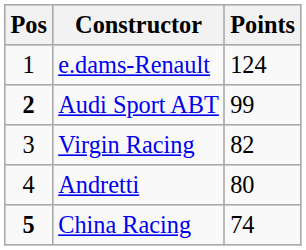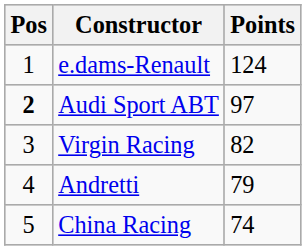Audi Sport ABT | Points: 99 -> 97
Andretti | Points: 80 -> 79
China Racing | Pos: bold -> normal
